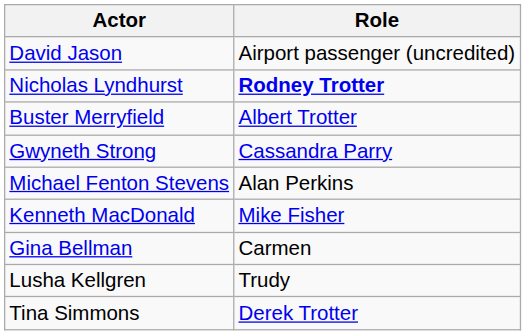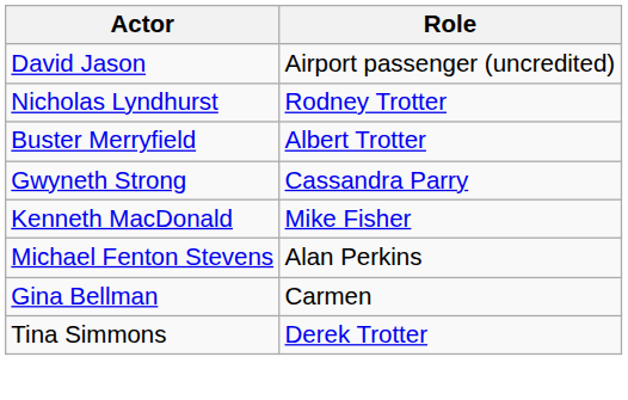Nicholas Lyndhurst | Role: bold -> normal
rows swapped: Kenneth MacDonald <-> Michael Fenton Stevens
- row: Lusha Kellgren | Trudy
